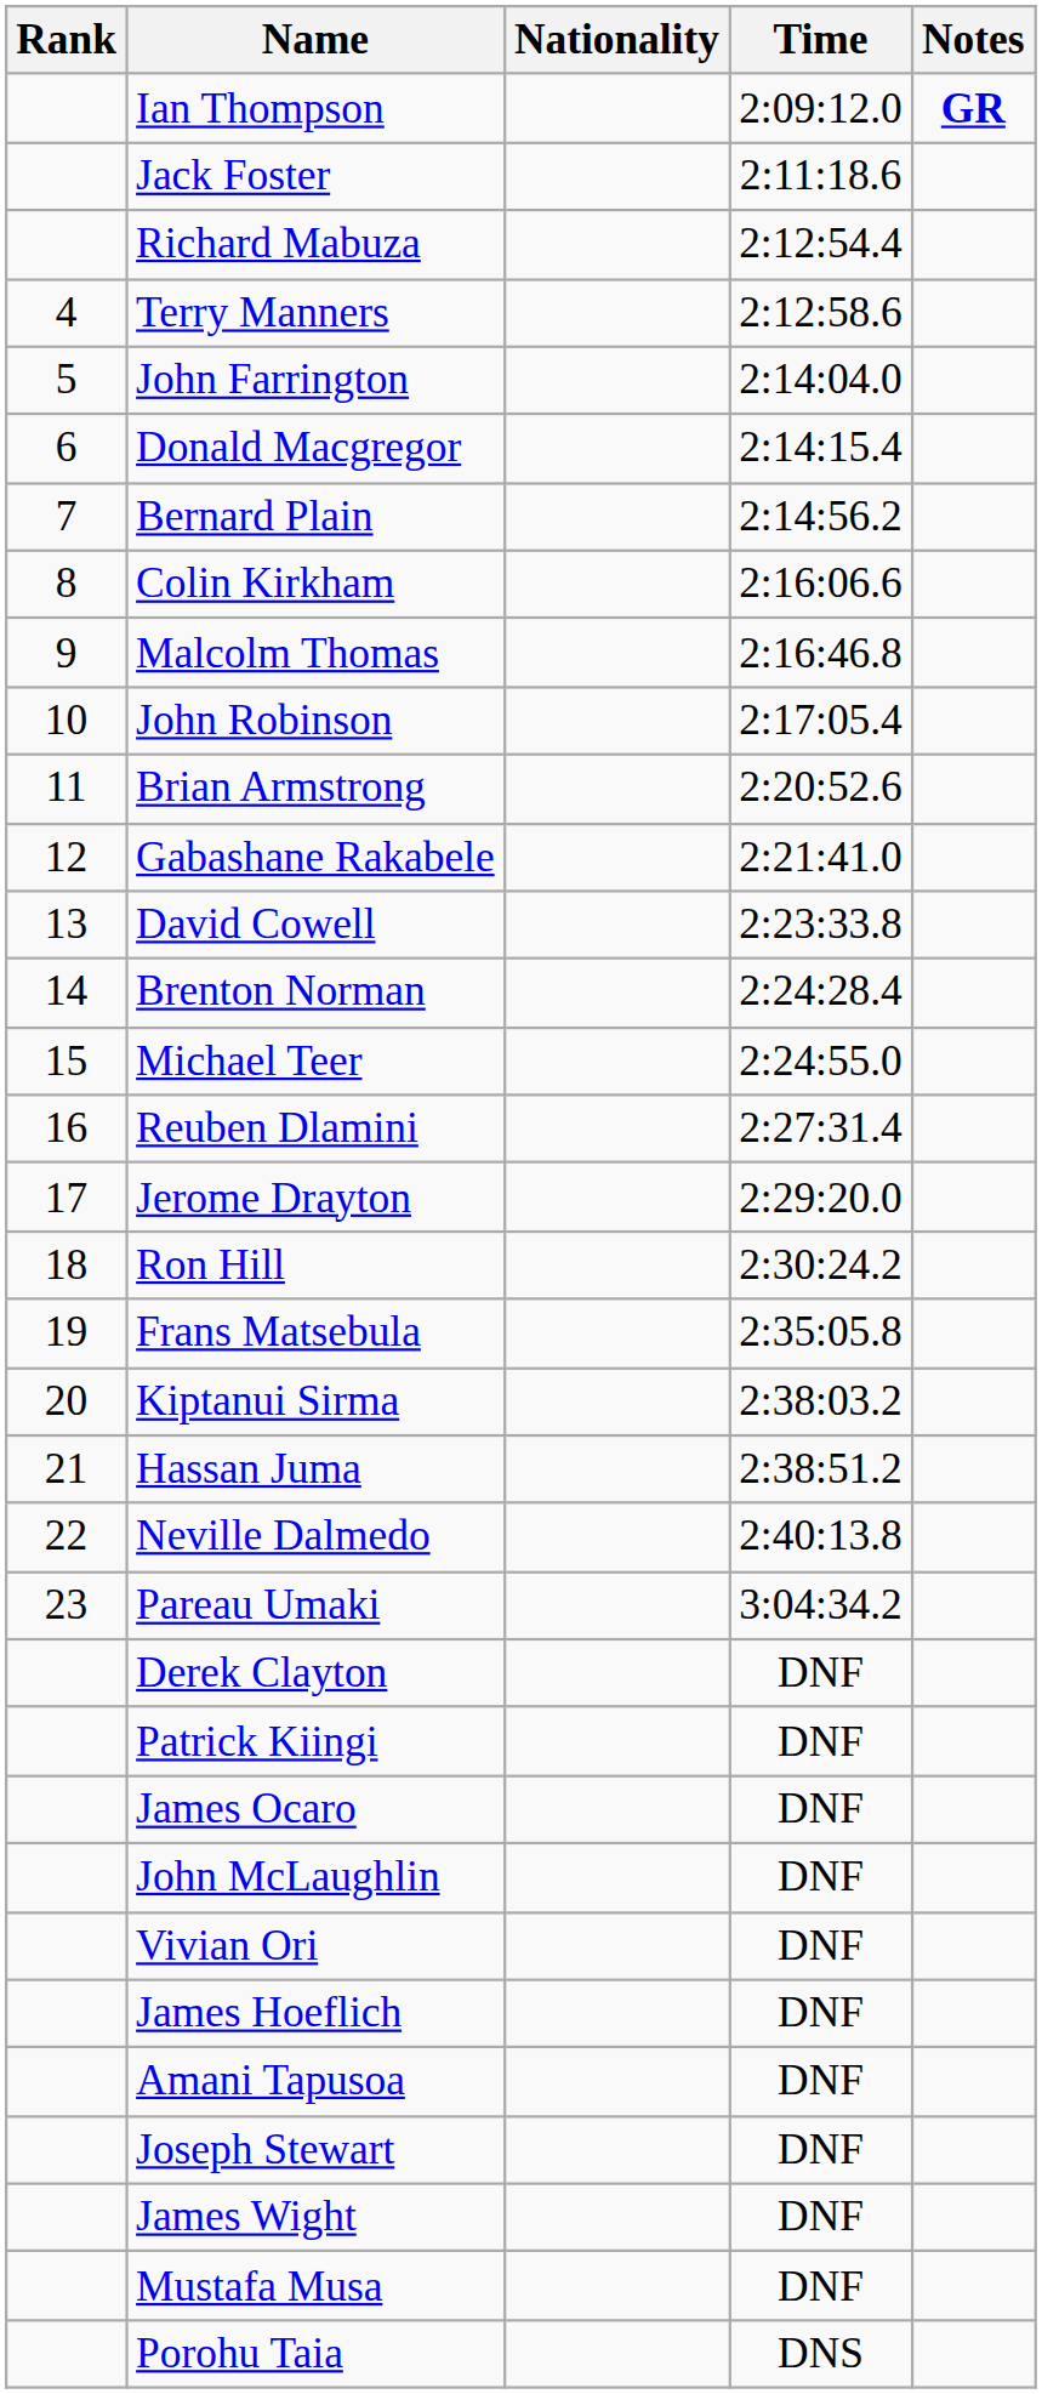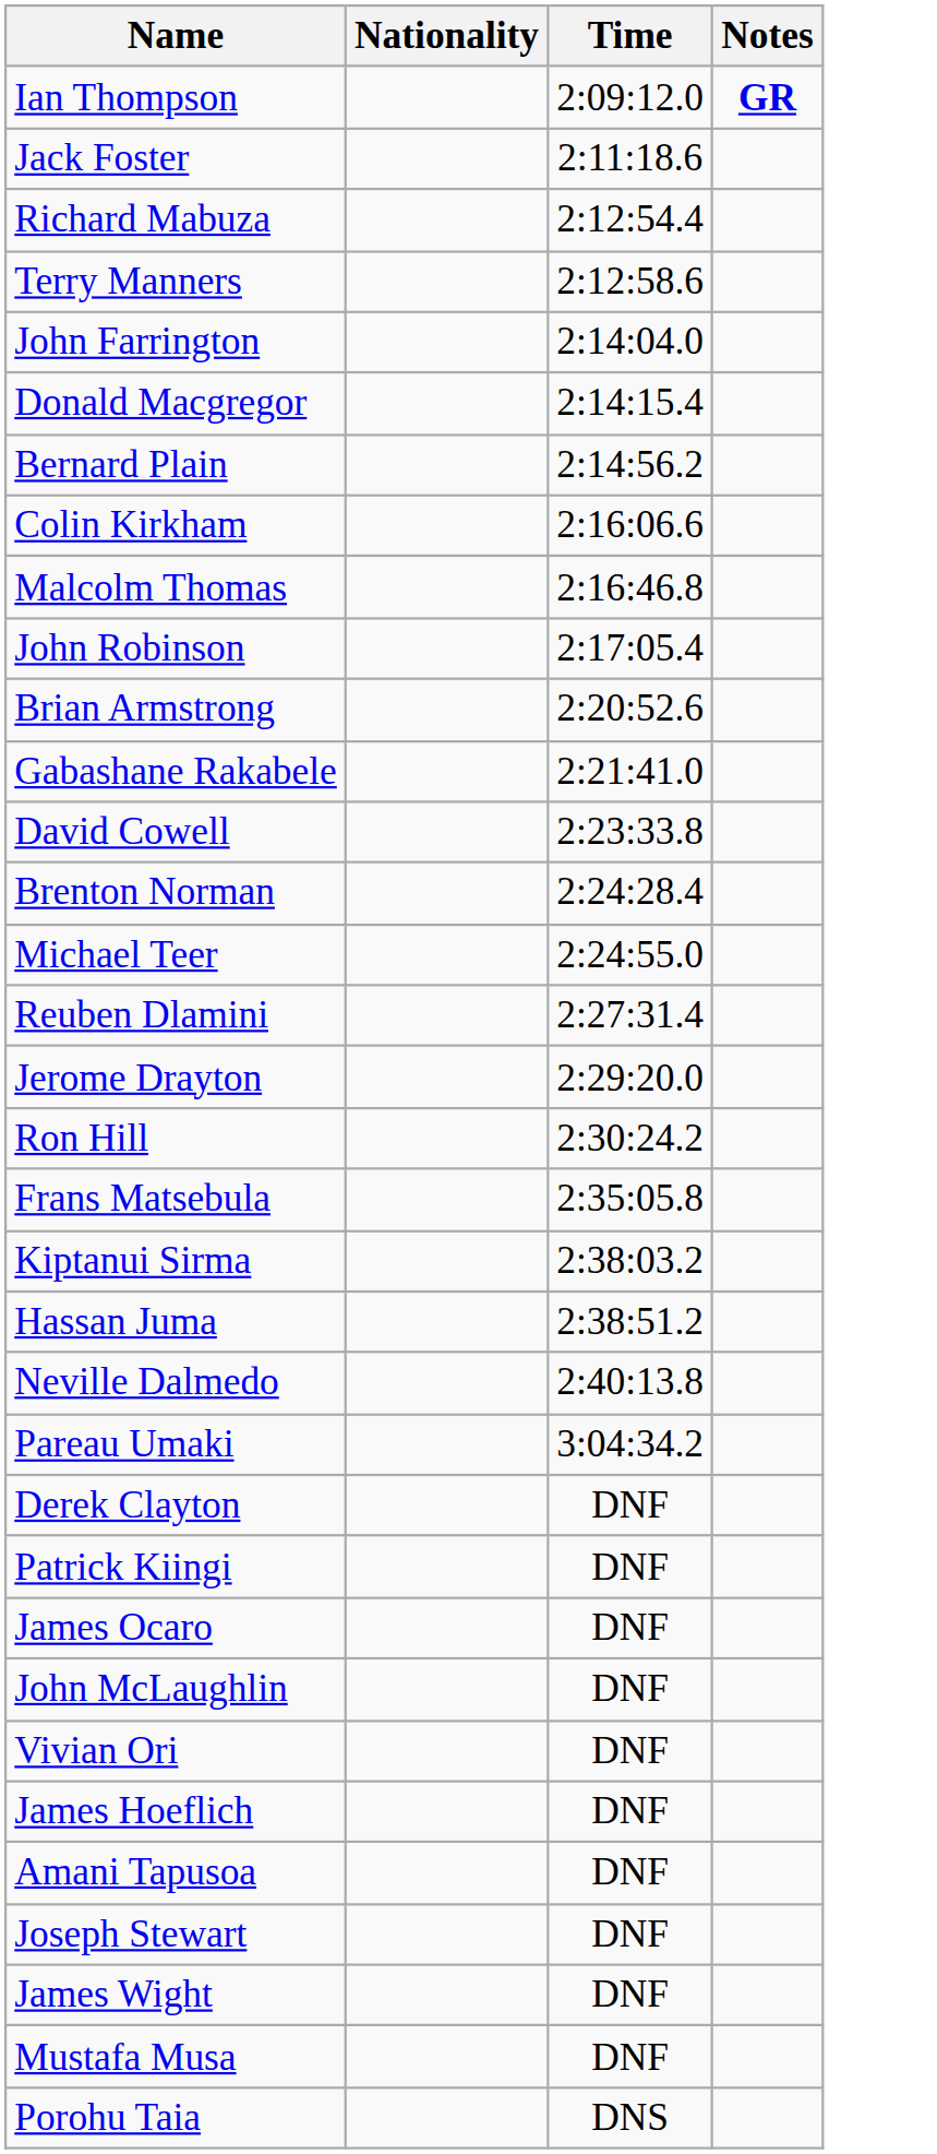- column: Rank | 4 | 5 | 6 | 7 | 8 | 9 | 10 | 11 | 12 | 13 | 14 | 15 | 16 | 17 | 18 | 19 | 20 | 21 | 22 | 23
